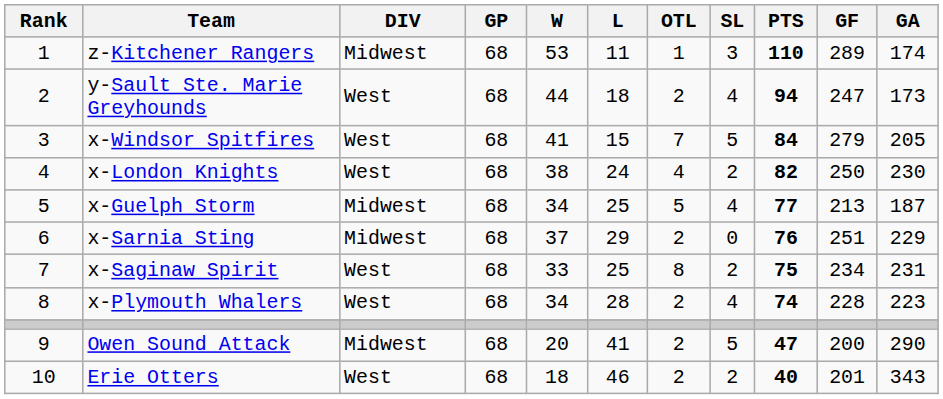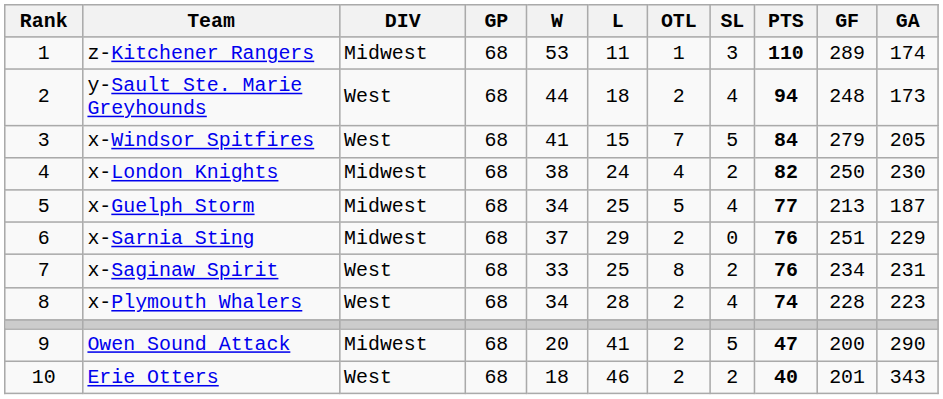y-Sault Ste. Marie Greyhounds | GF: 247 -> 248
x-London Knights | DIV: West -> Midwest
x-Saginaw Spirit | PTS: 75 -> 76
